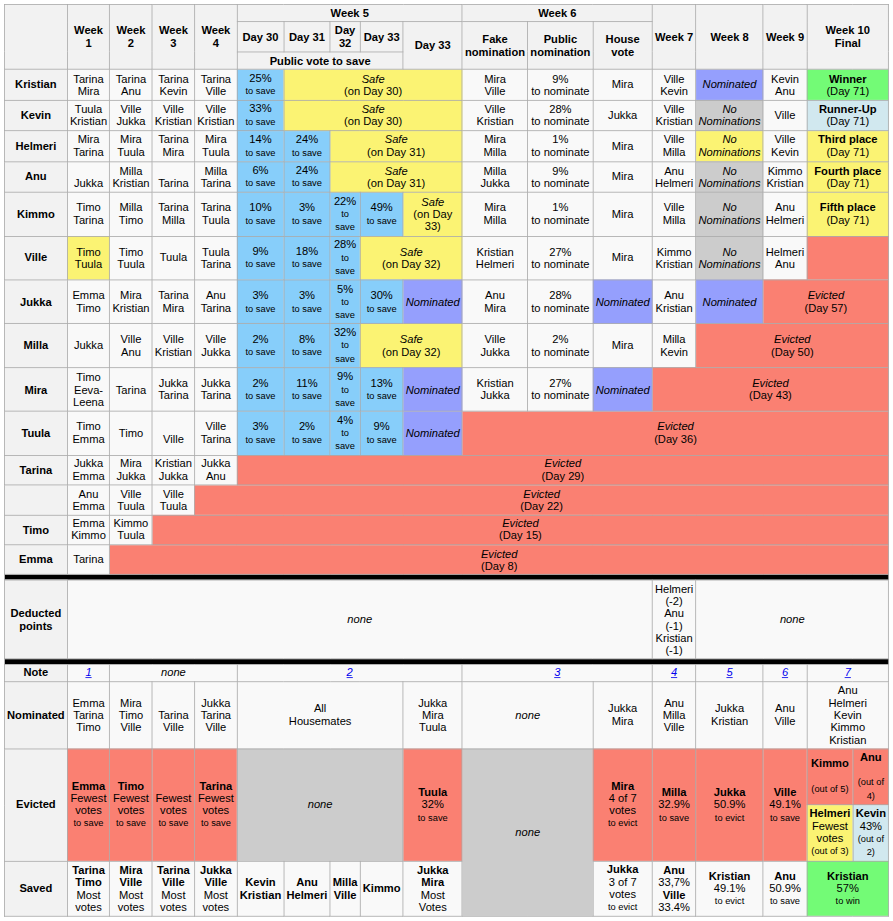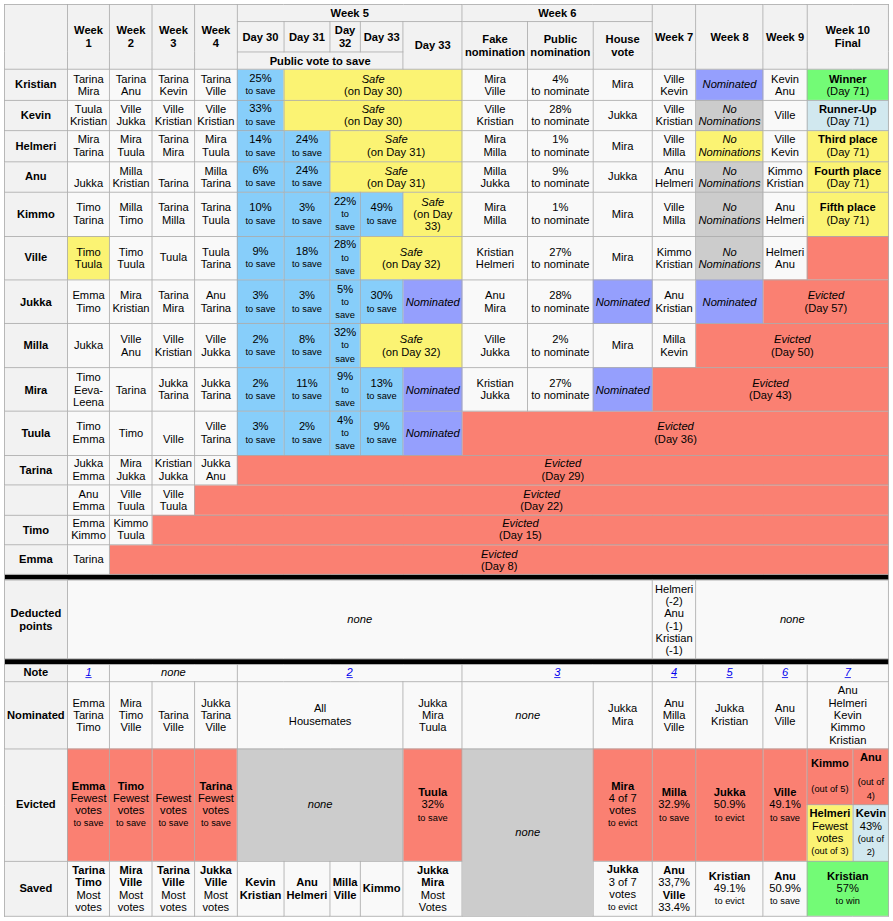Kristian | Week 6 / Public nomination: 9% to nominate -> 4% to nominate
Anu | Week 6 / House vote: Mira -> Jukka
